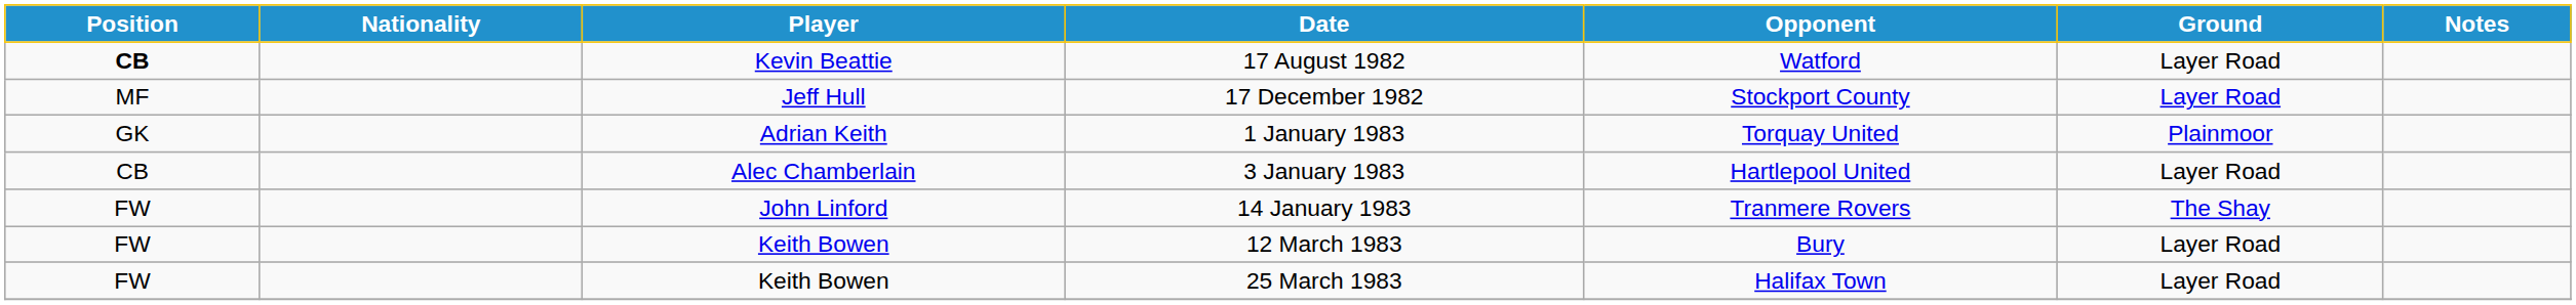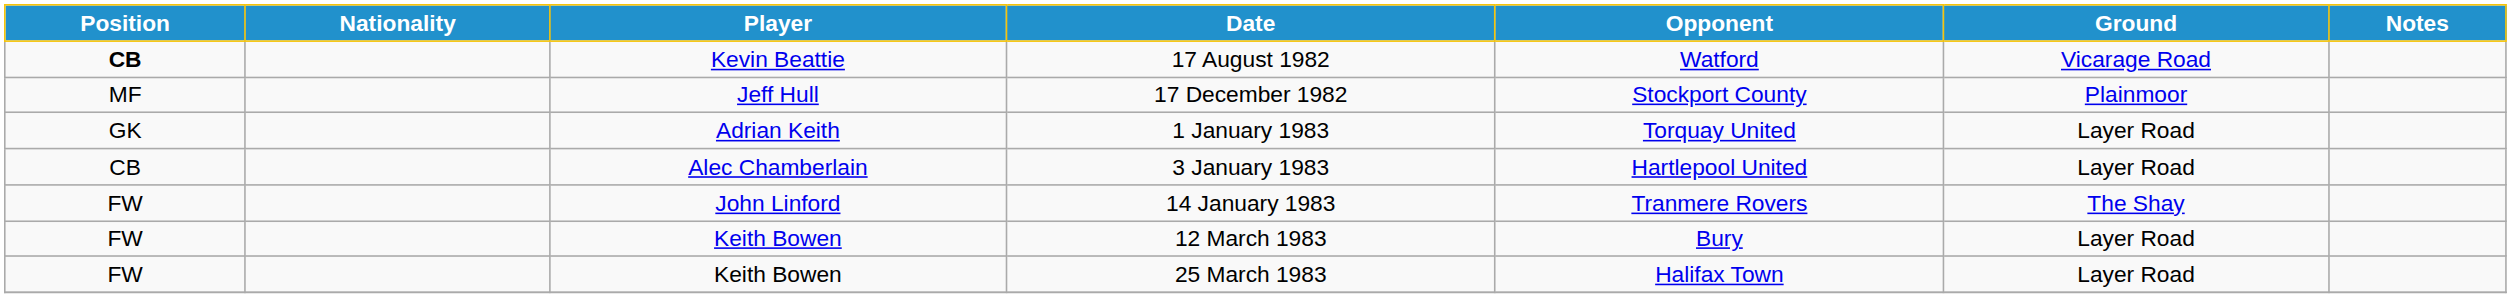17 August 1982 | Ground: Layer Road -> Vicarage Road
17 December 1982 | Ground: Layer Road -> Plainmoor
1 January 1983 | Ground: Plainmoor -> Layer Road
